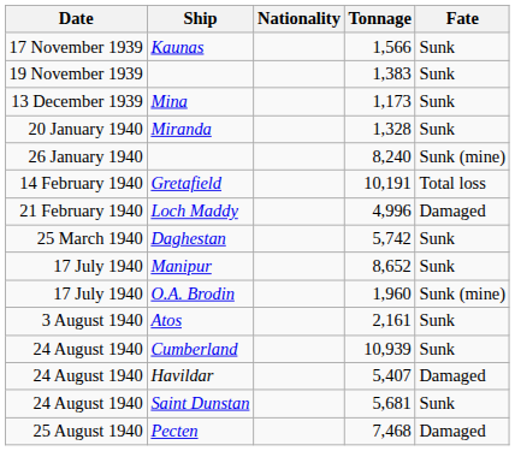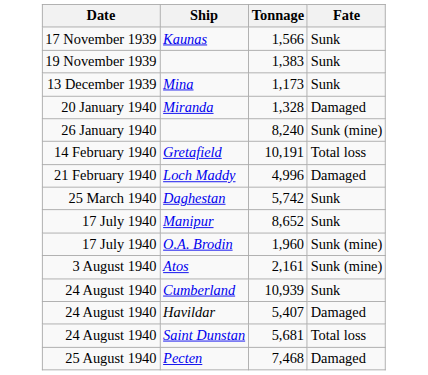- column: Nationality
Miranda | Fate: Sunk -> Damaged
Atos | Fate: Sunk -> Sunk (mine)
Saint Dunstan | Fate: Sunk -> Total loss
